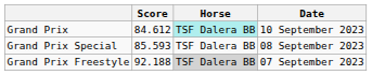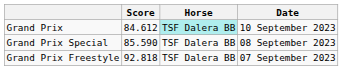Grand Prix Special | Score: 85.593 -> 85.590
Grand Prix Freestyle | Score: 92.188 -> 92.818
Grand Prix Freestyle | Horse: lightgrey background -> no background
